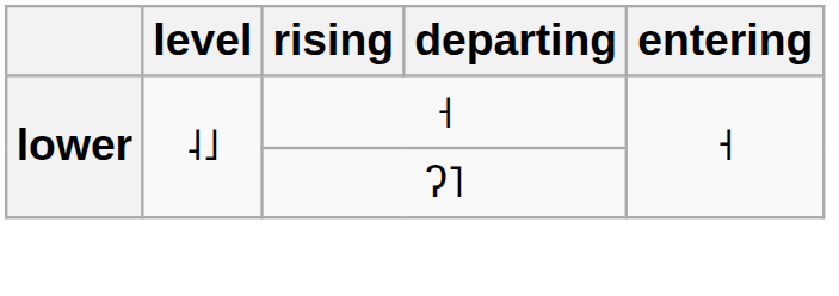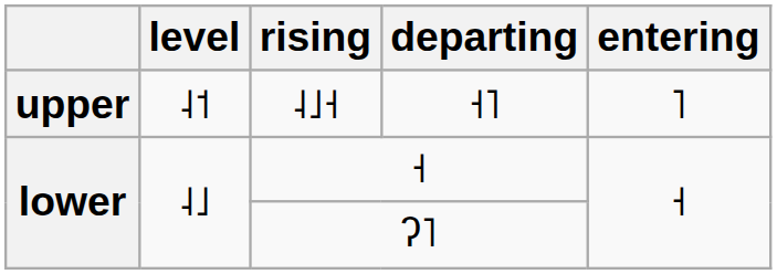+ row: upper | ˨˦ | ˨˩˧ | ˧˥ | ˥
